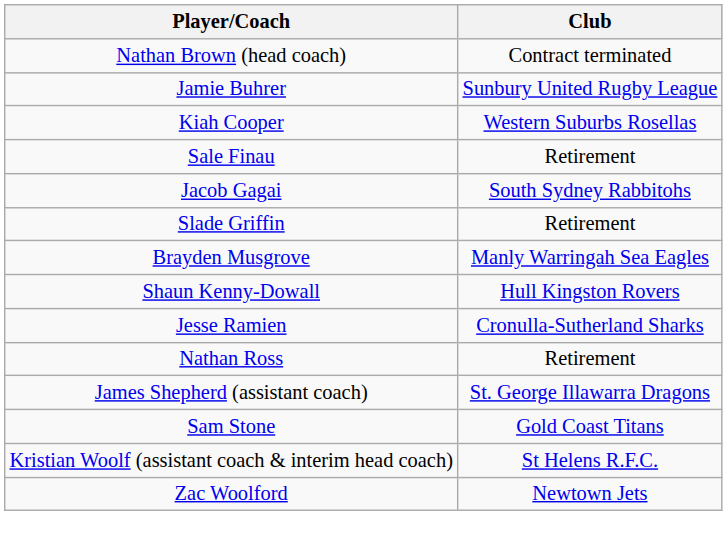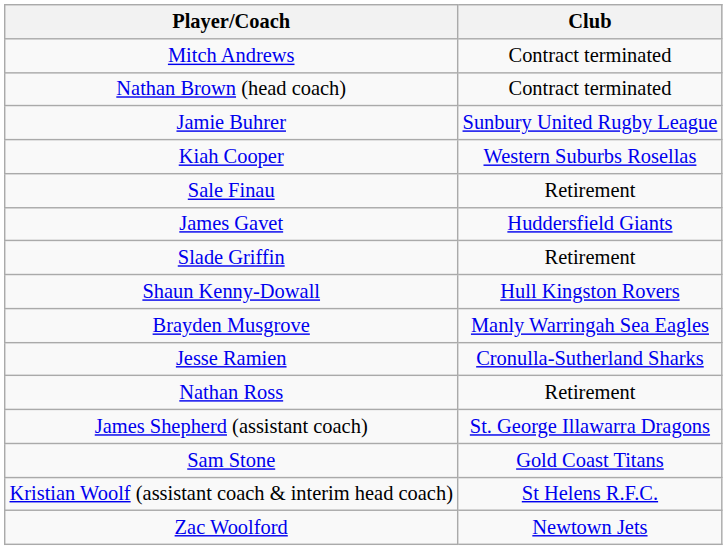+ row: Mitch Andrews | Contract terminated
- row: Jacob Gagai | South Sydney Rabbitohs
+ row: James Gavet | Huddersfield Giants
rows swapped: Shaun Kenny-Dowall <-> Brayden Musgrove
